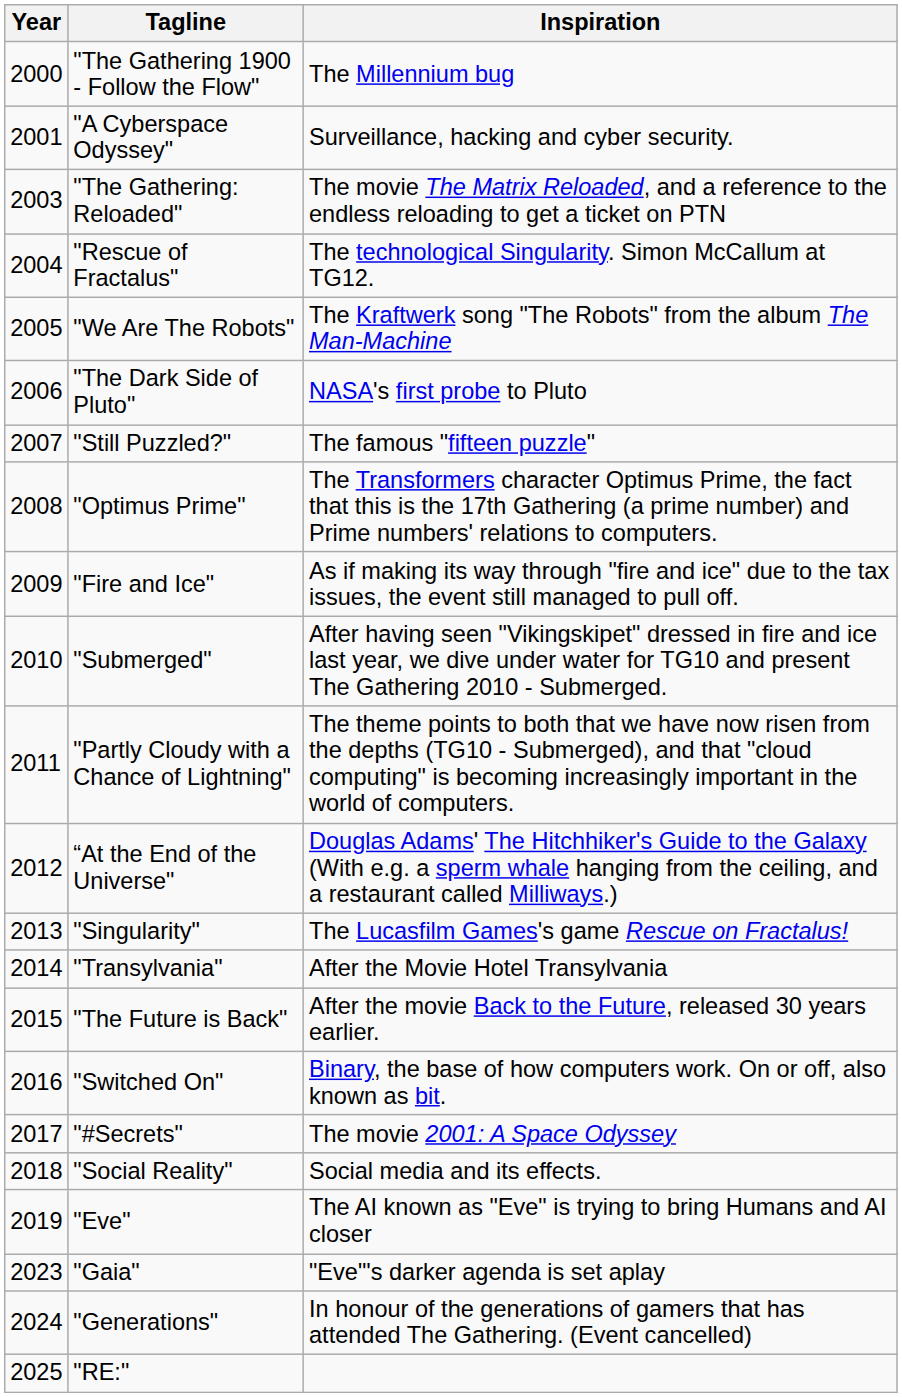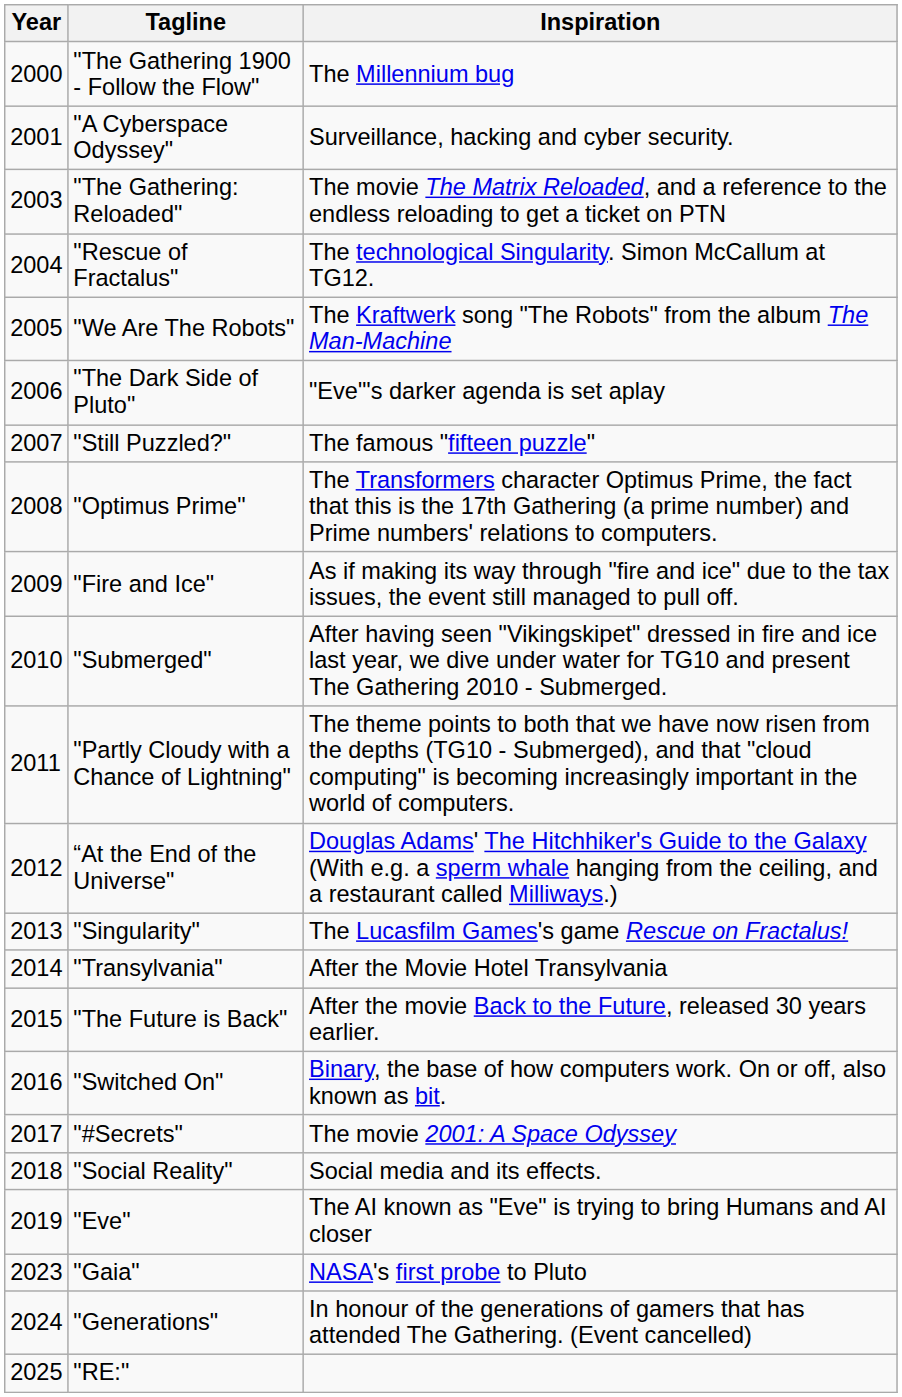"The Dark Side of Pluto" | Inspiration: NASA's first probe to Pluto -> "Eve"'s darker agenda is set aplay
"Gaia" | Inspiration: "Eve"'s darker agenda is set aplay -> NASA's first probe to Pluto
